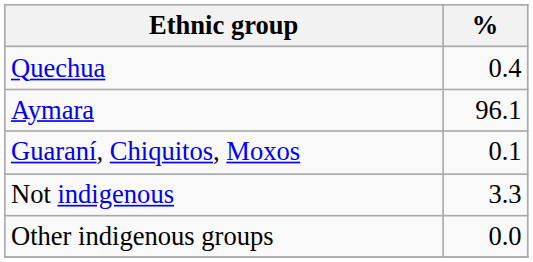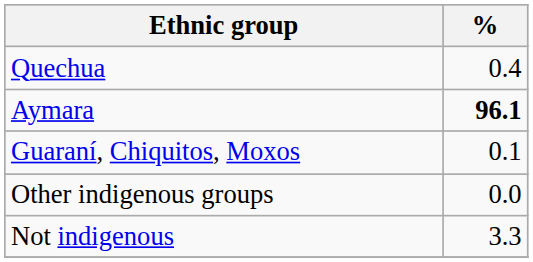Aymara | %: normal -> bold
rows swapped: Not indigenous <-> Other indigenous groups
